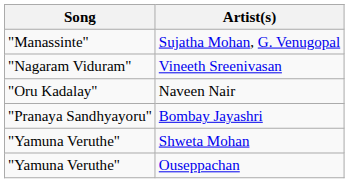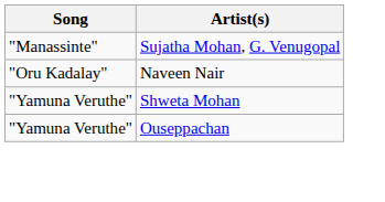- row: "Nagaram Viduram" | Vineeth Sreenivasan
- row: "Pranaya Sandhyayoru" | Bombay Jayashri
